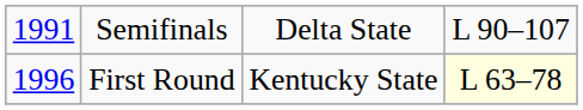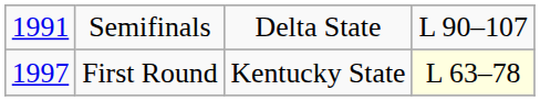First Round | column 1: 1996 -> 1997
